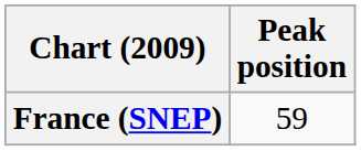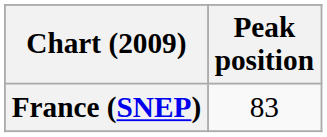France (SNEP) | Peak position: 59 -> 83
